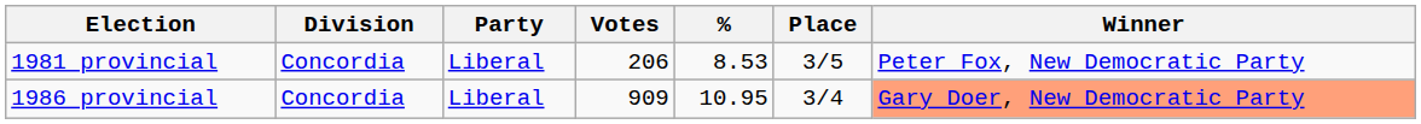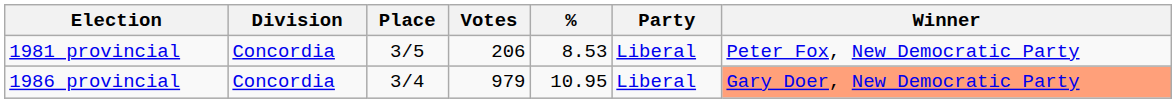columns swapped: Party <-> Place
1986 provincial | Votes: 909 -> 979
